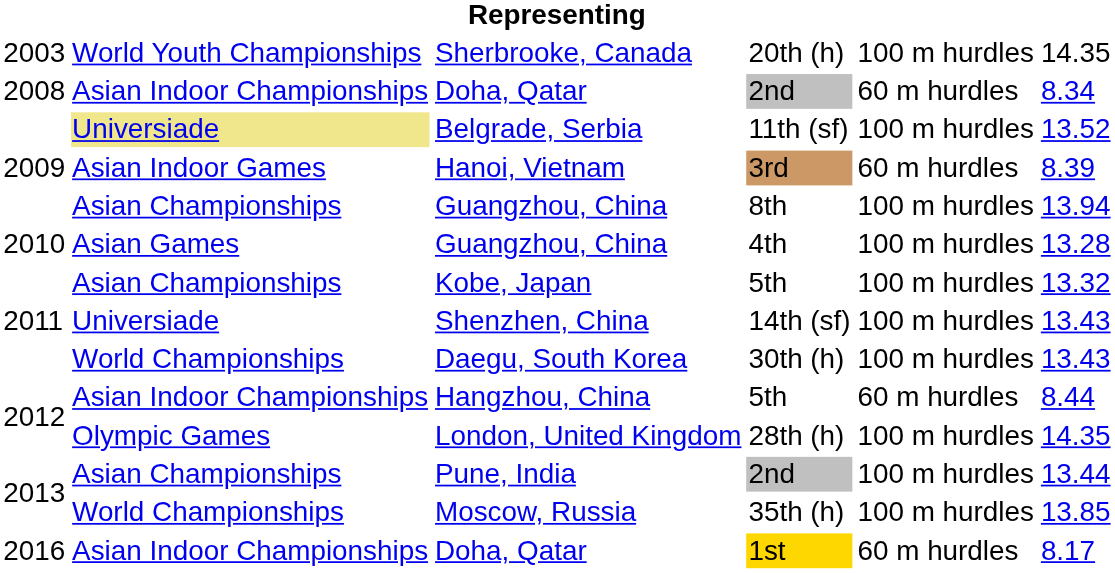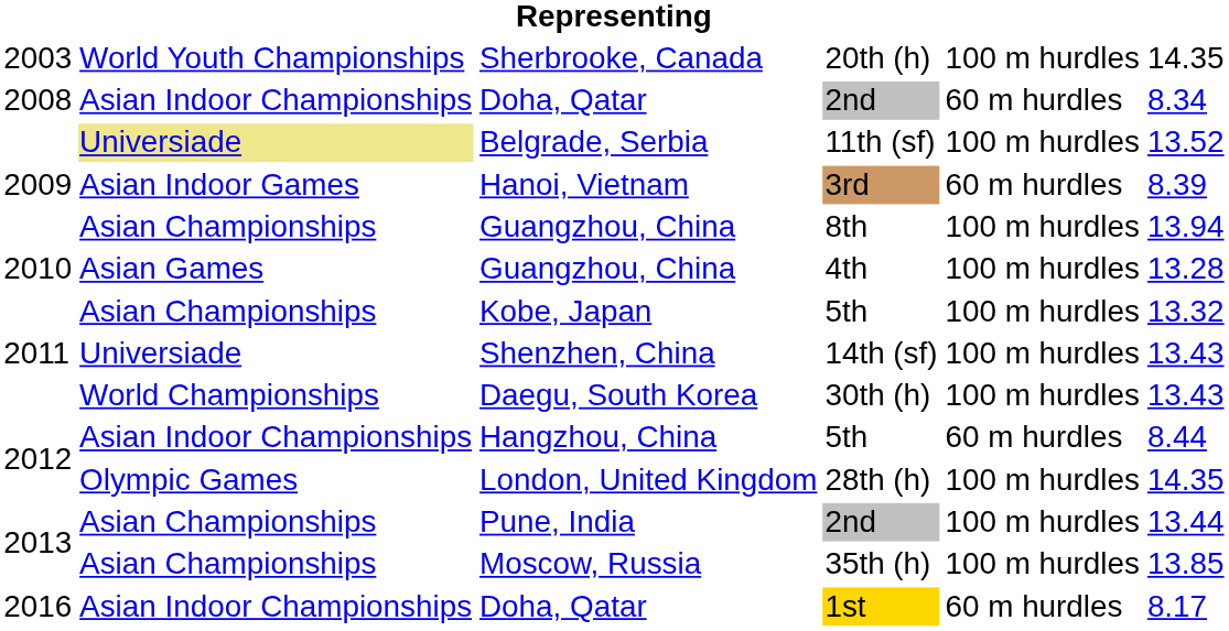Moscow, Russia | column 2: World Championships -> Asian Championships
